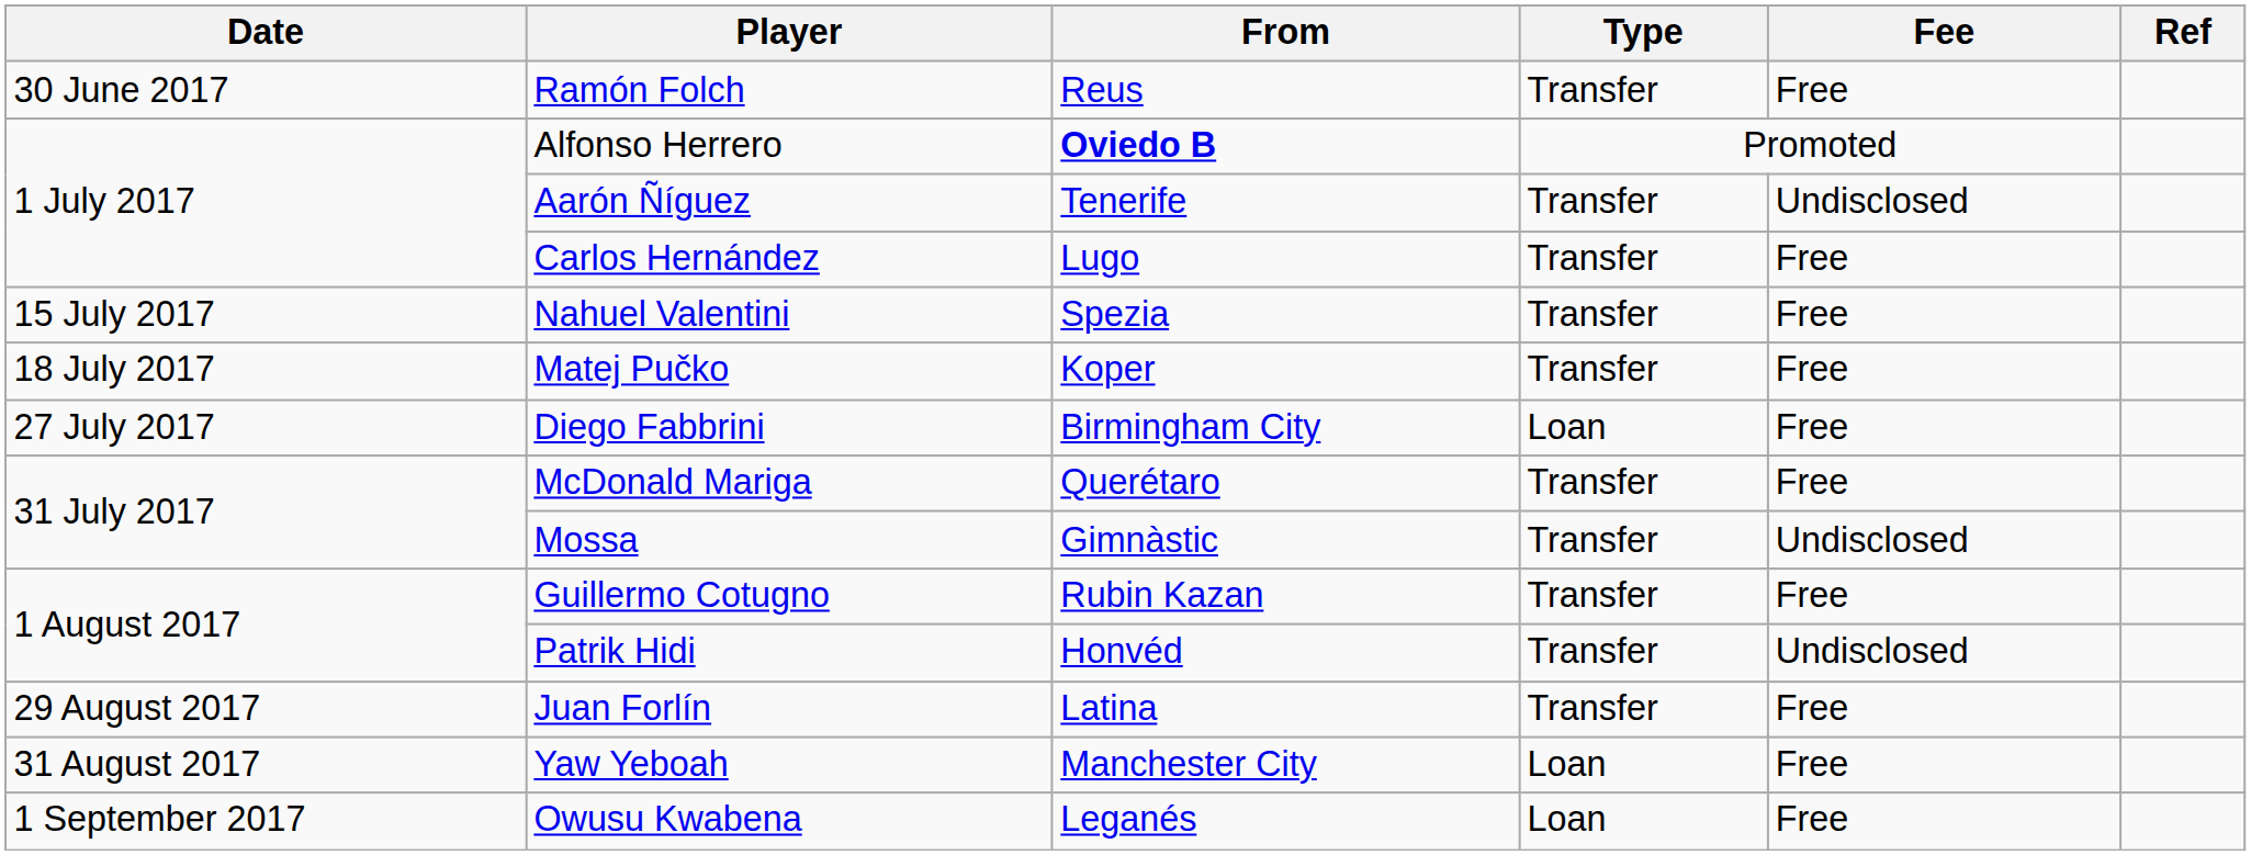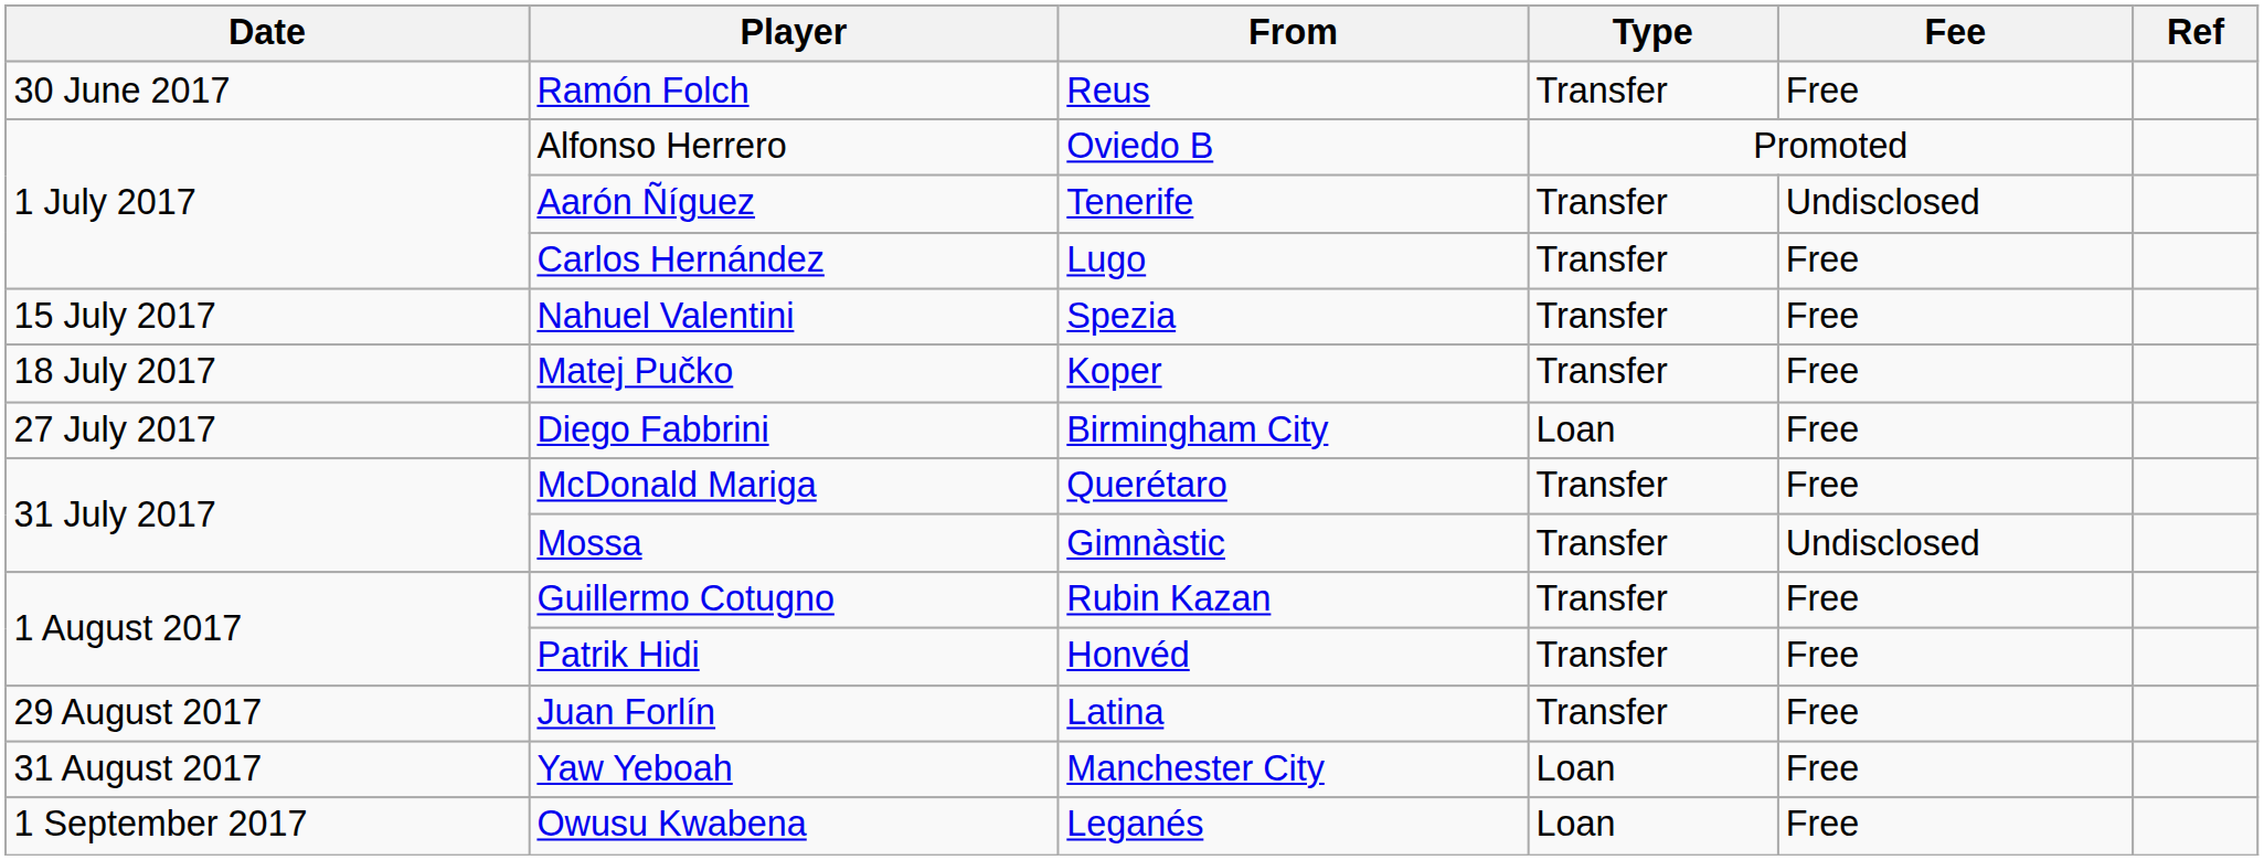Alfonso Herrero | From: bold -> normal
Patrik Hidi | Fee: Undisclosed -> Free
